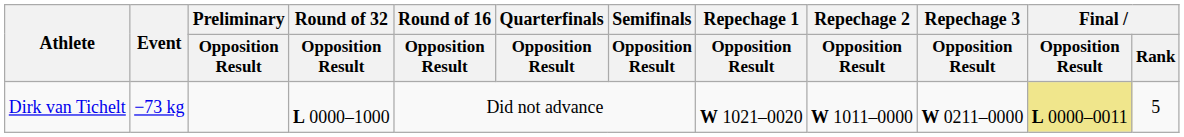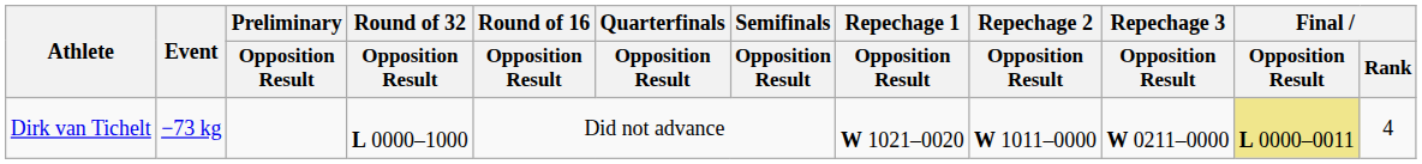Dirk van Tichelt | Final / Rank: 5 -> 4
